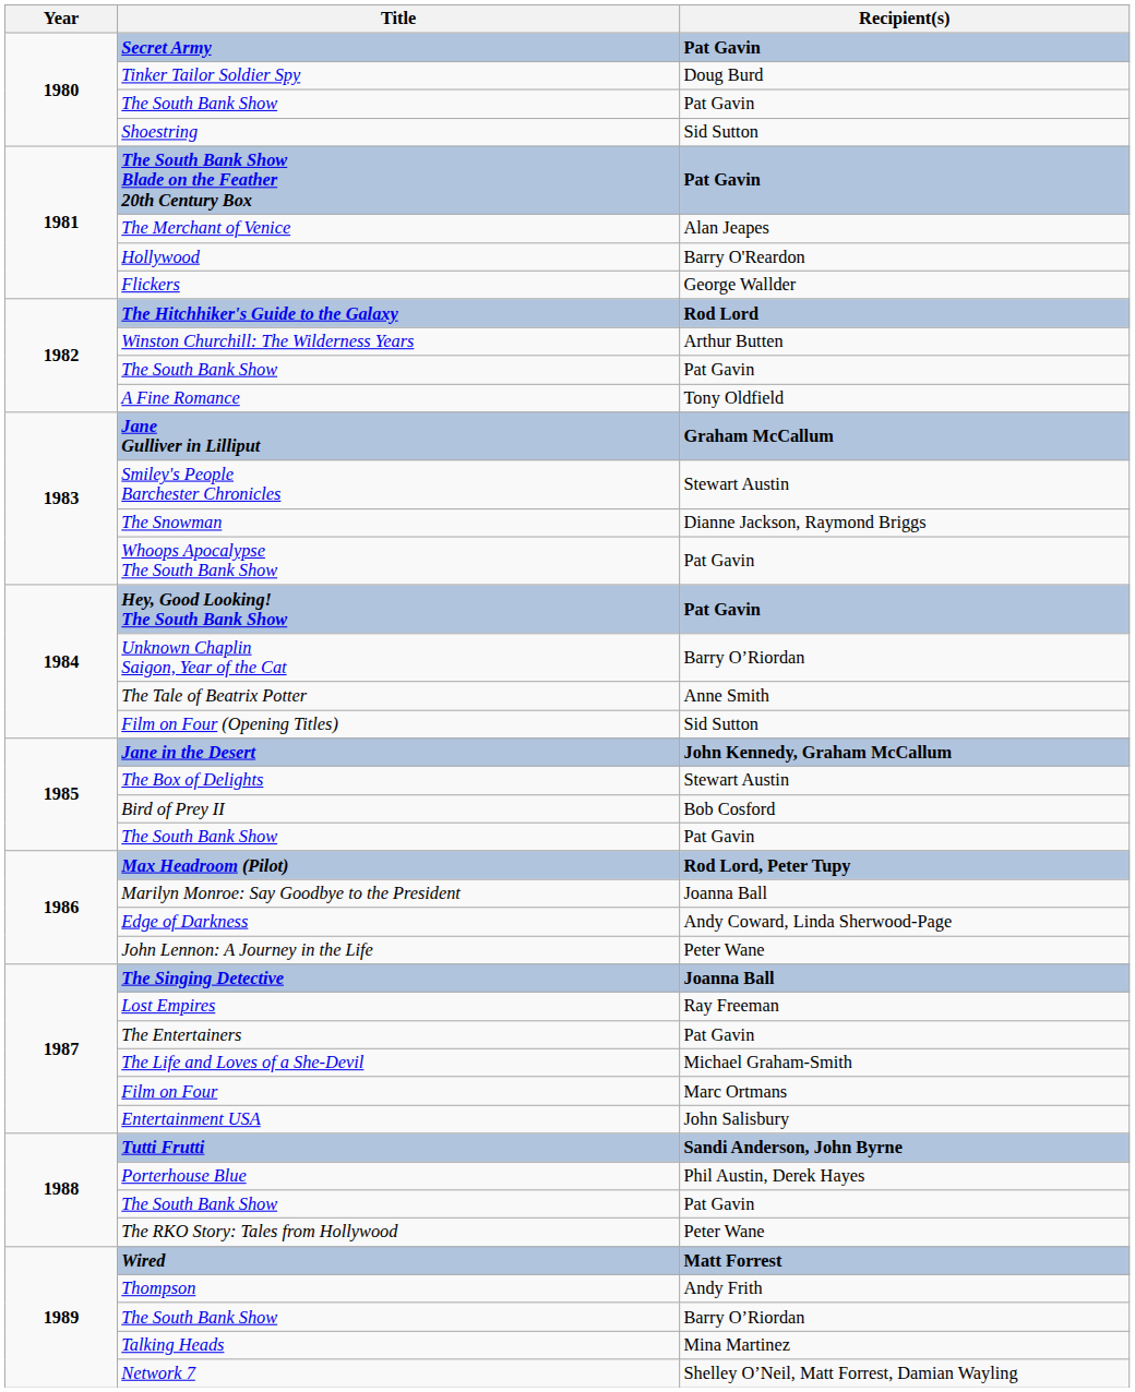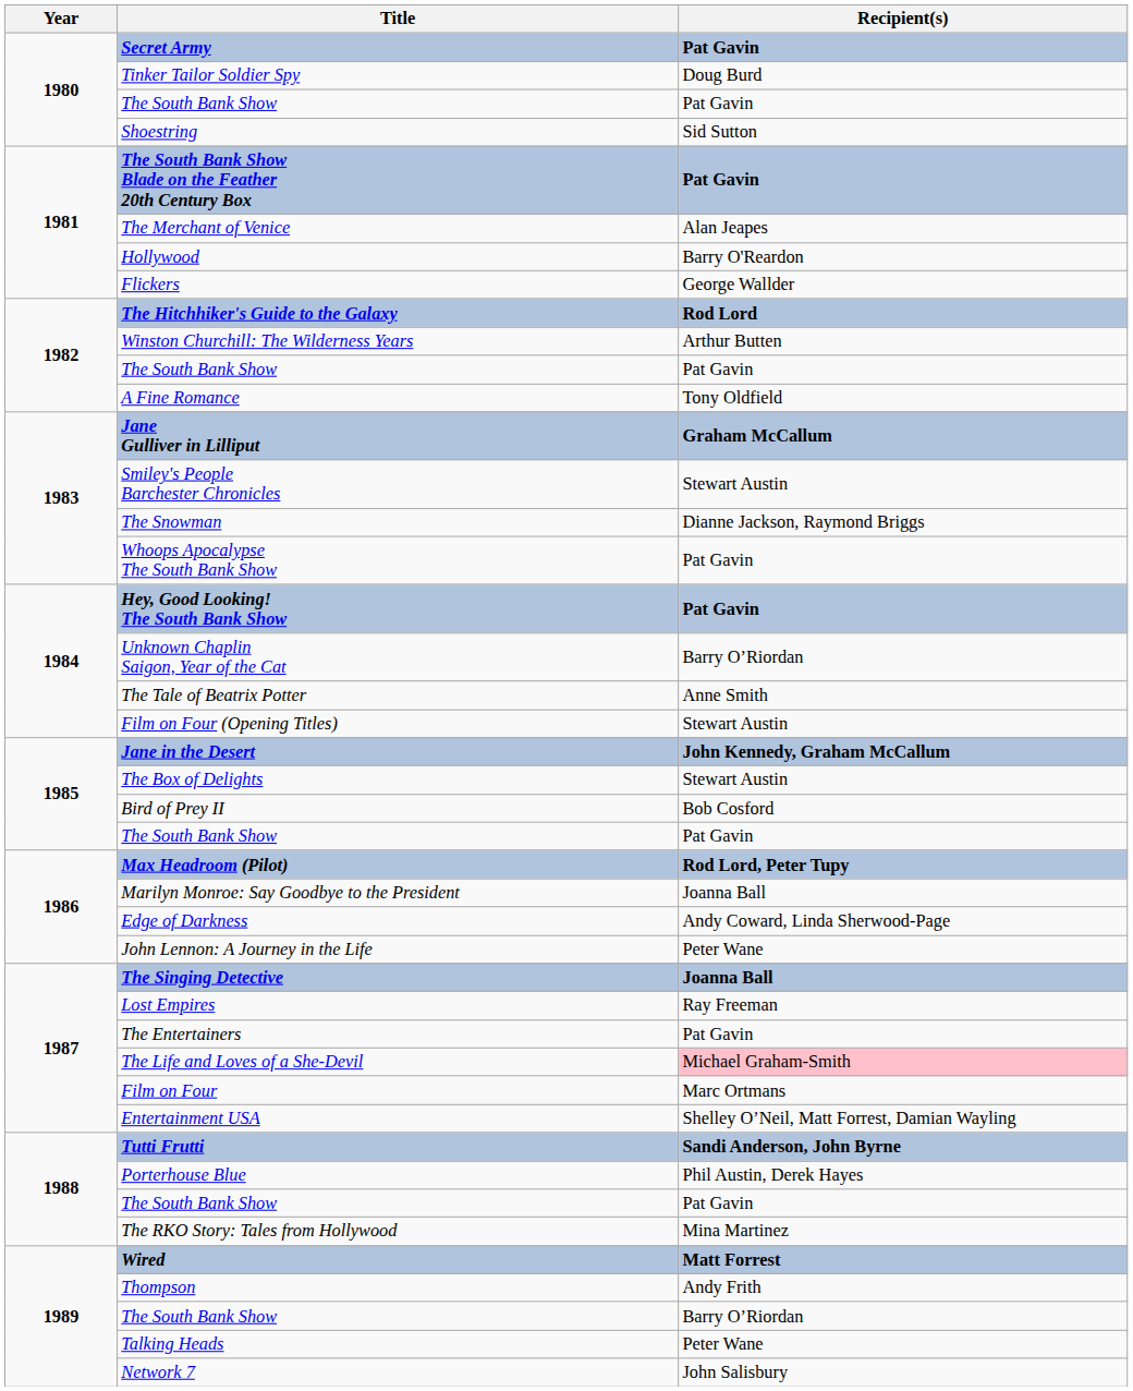Film on Four (Opening Titles) | Recipient(s): Sid Sutton -> Stewart Austin
The Life and Loves of a She-Devil | Recipient(s): no background -> pink background
Entertainment USA | Recipient(s): John Salisbury -> Shelley O’Neil, Matt Forrest, Damian Wayling
The RKO Story: Tales from Hollywood | Recipient(s): Peter Wane -> Mina Martinez
Talking Heads | Recipient(s): Mina Martinez -> Peter Wane
Network 7 | Recipient(s): Shelley O’Neil, Matt Forrest, Damian Wayling -> John Salisbury
